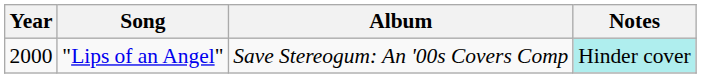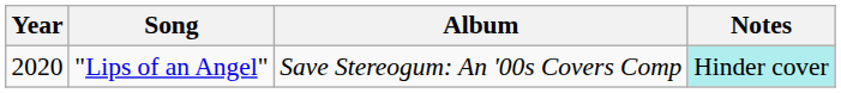"Lips of an Angel" | Year: 2000 -> 2020
